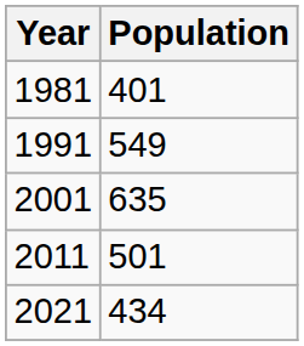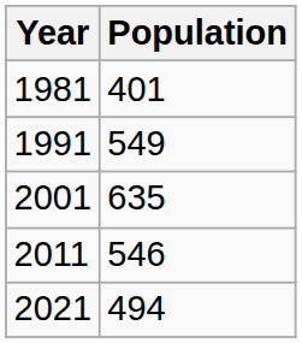2011 | Population: 501 -> 546
2021 | Population: 434 -> 494
